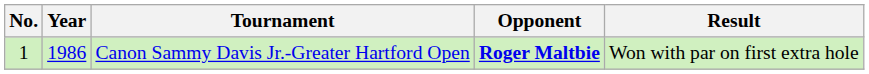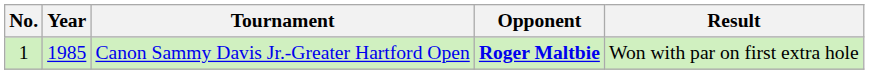Canon Sammy Davis Jr.-Greater Hartford Open | Year: 1986 -> 1985
